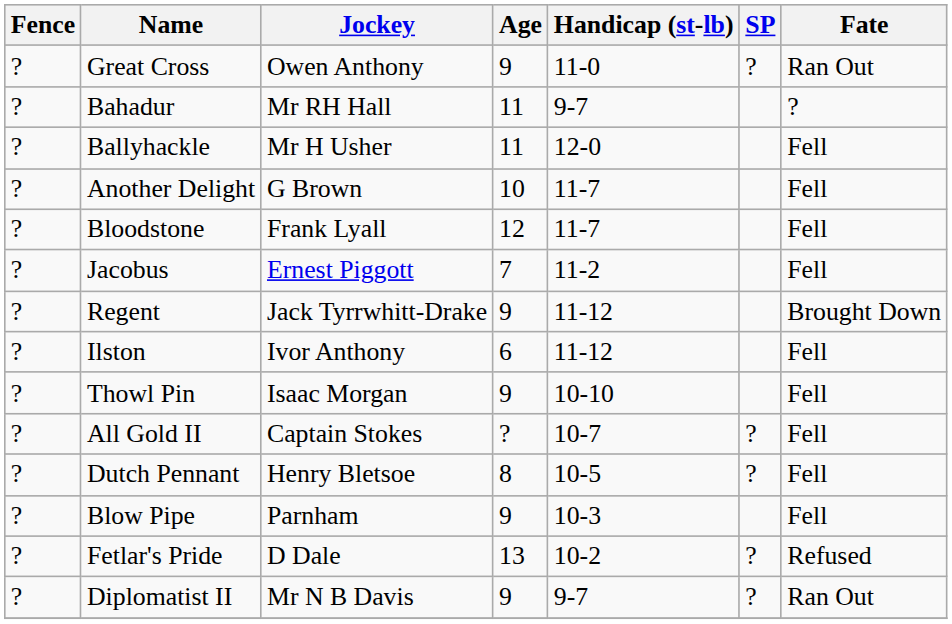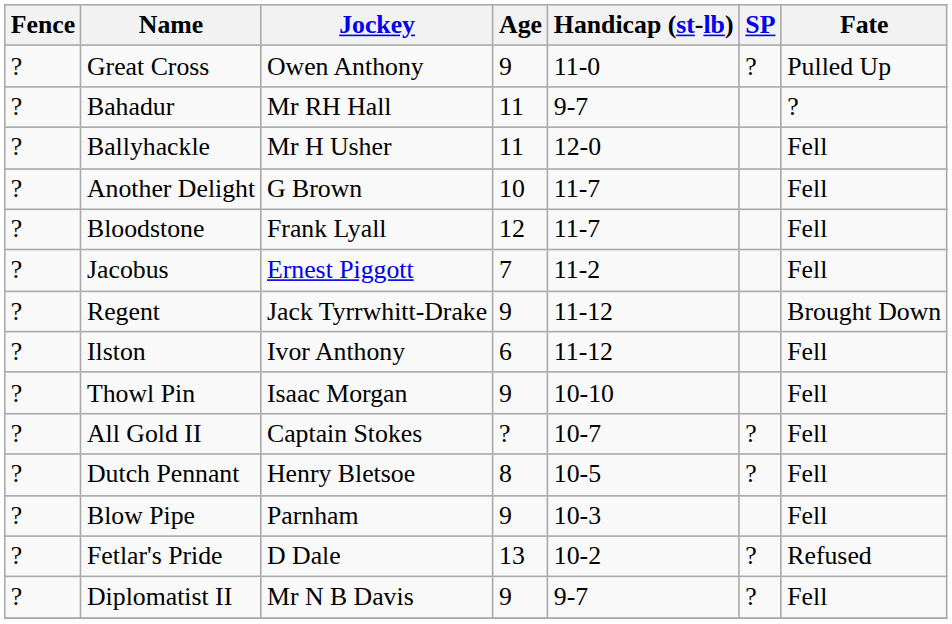Great Cross | Fate: Ran Out -> Pulled Up
Diplomatist II | Fate: Ran Out -> Fell
